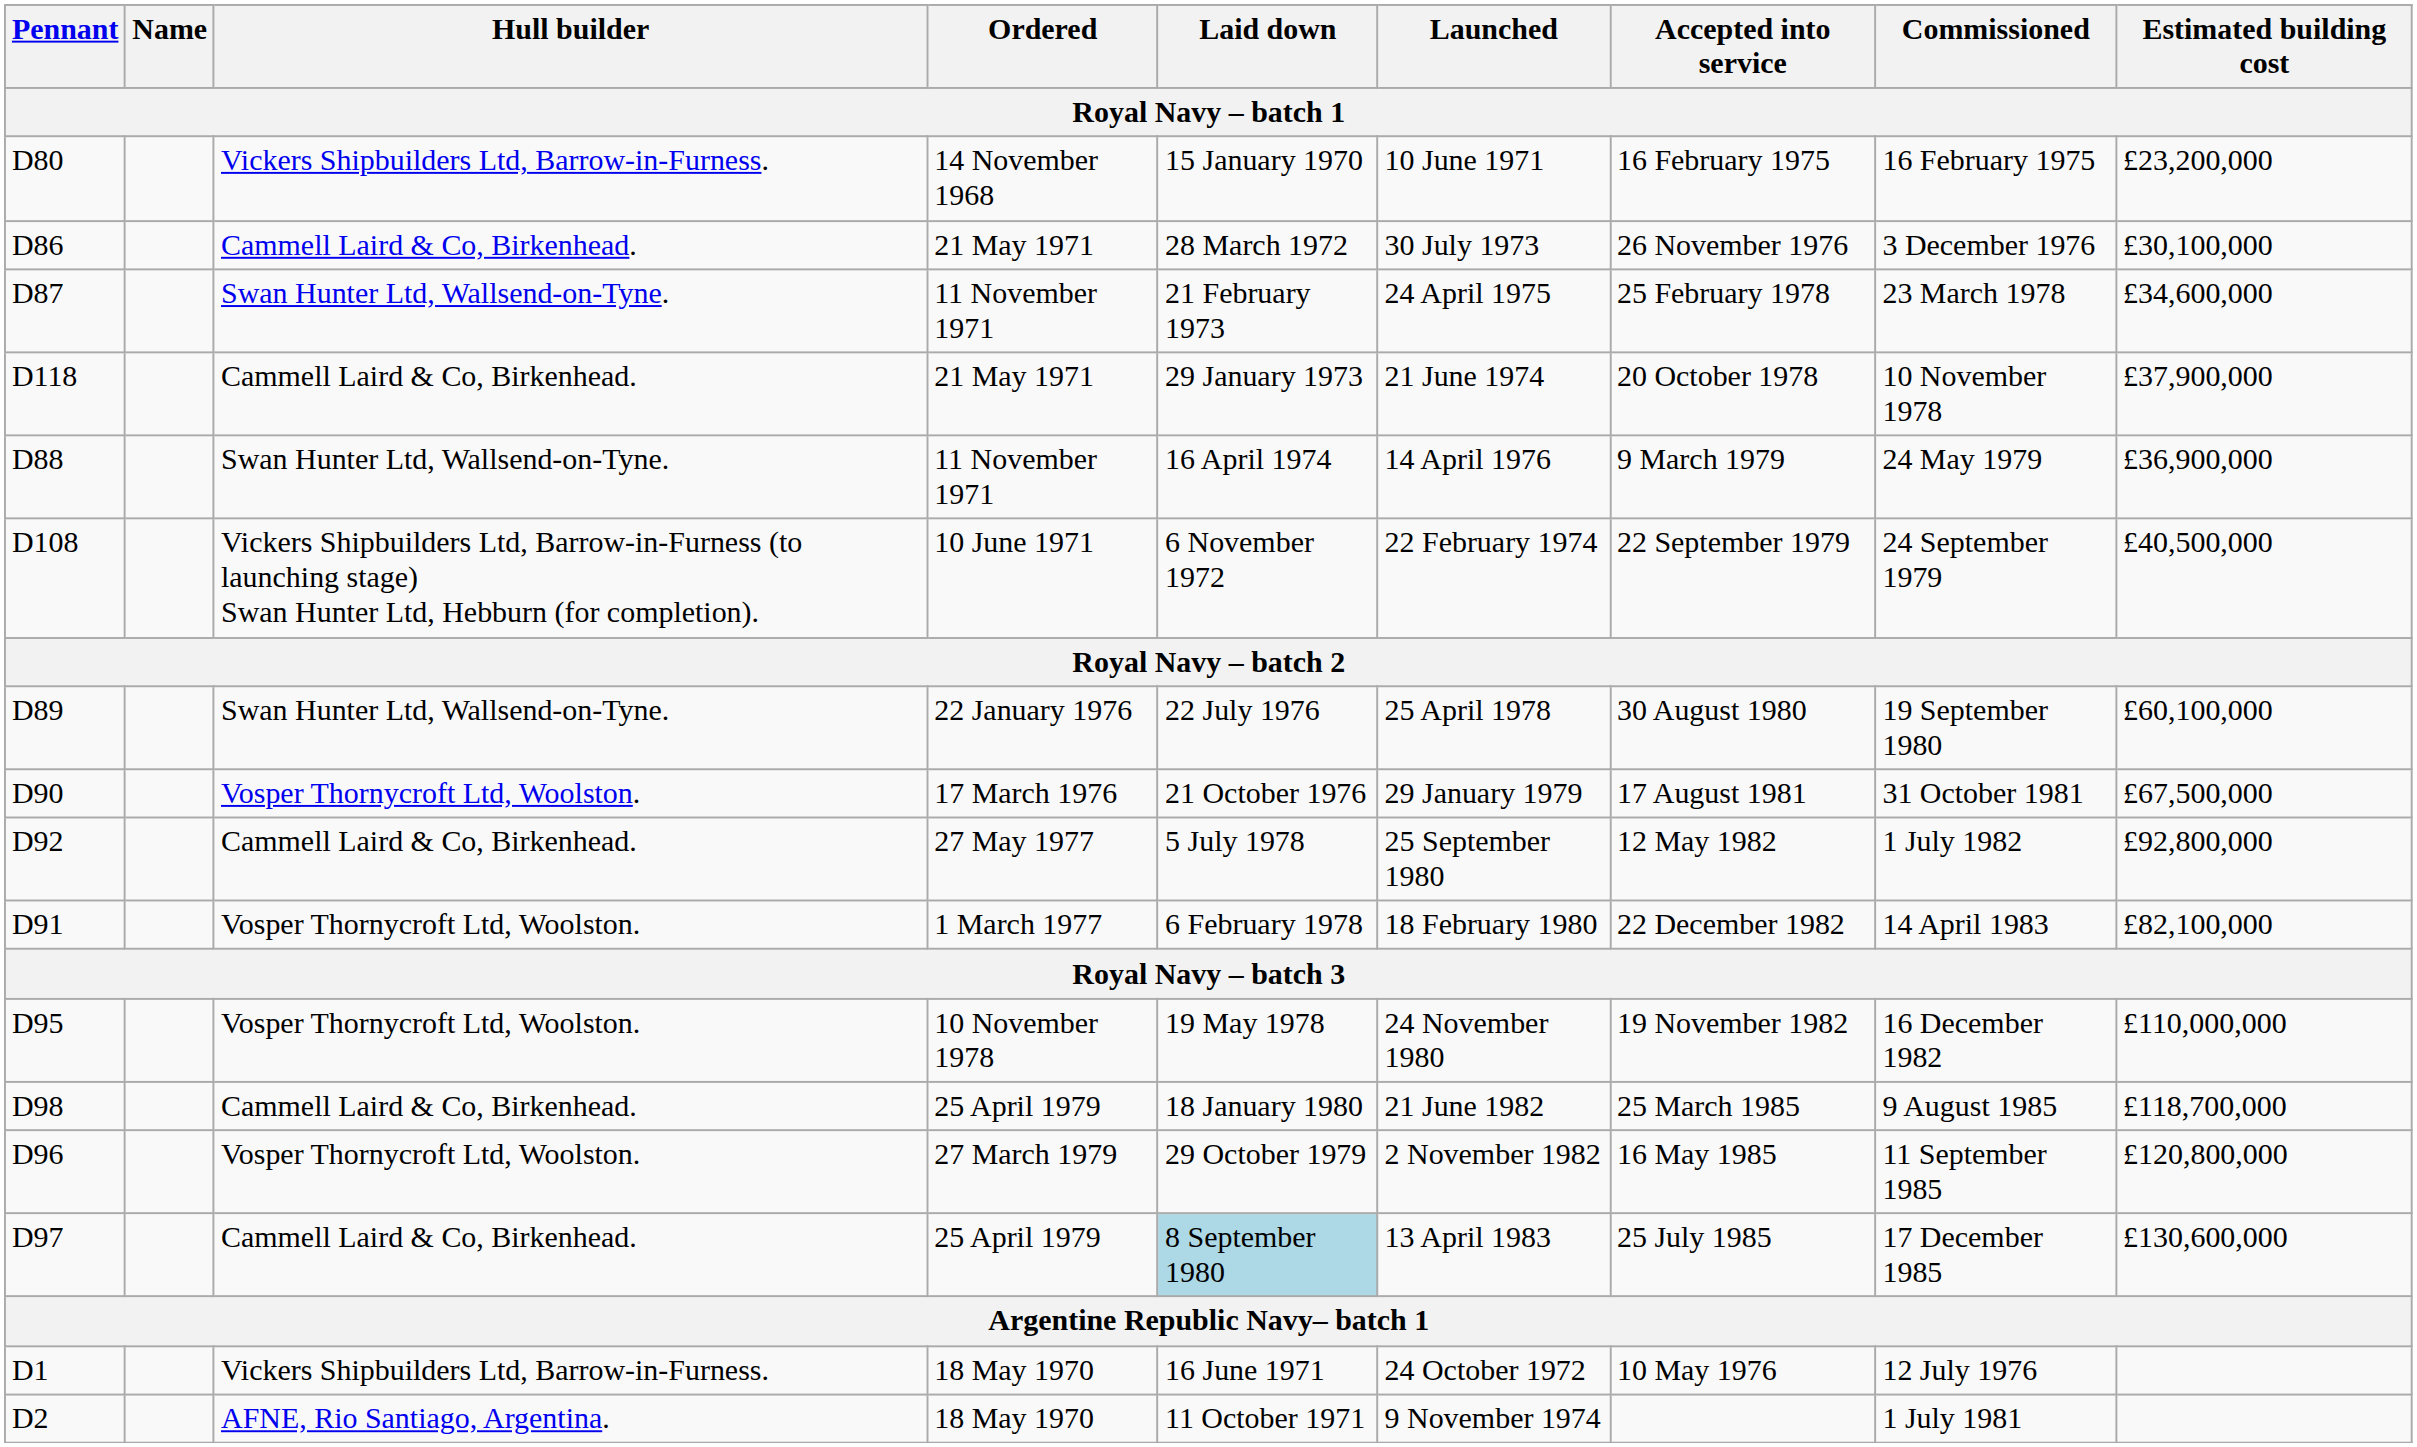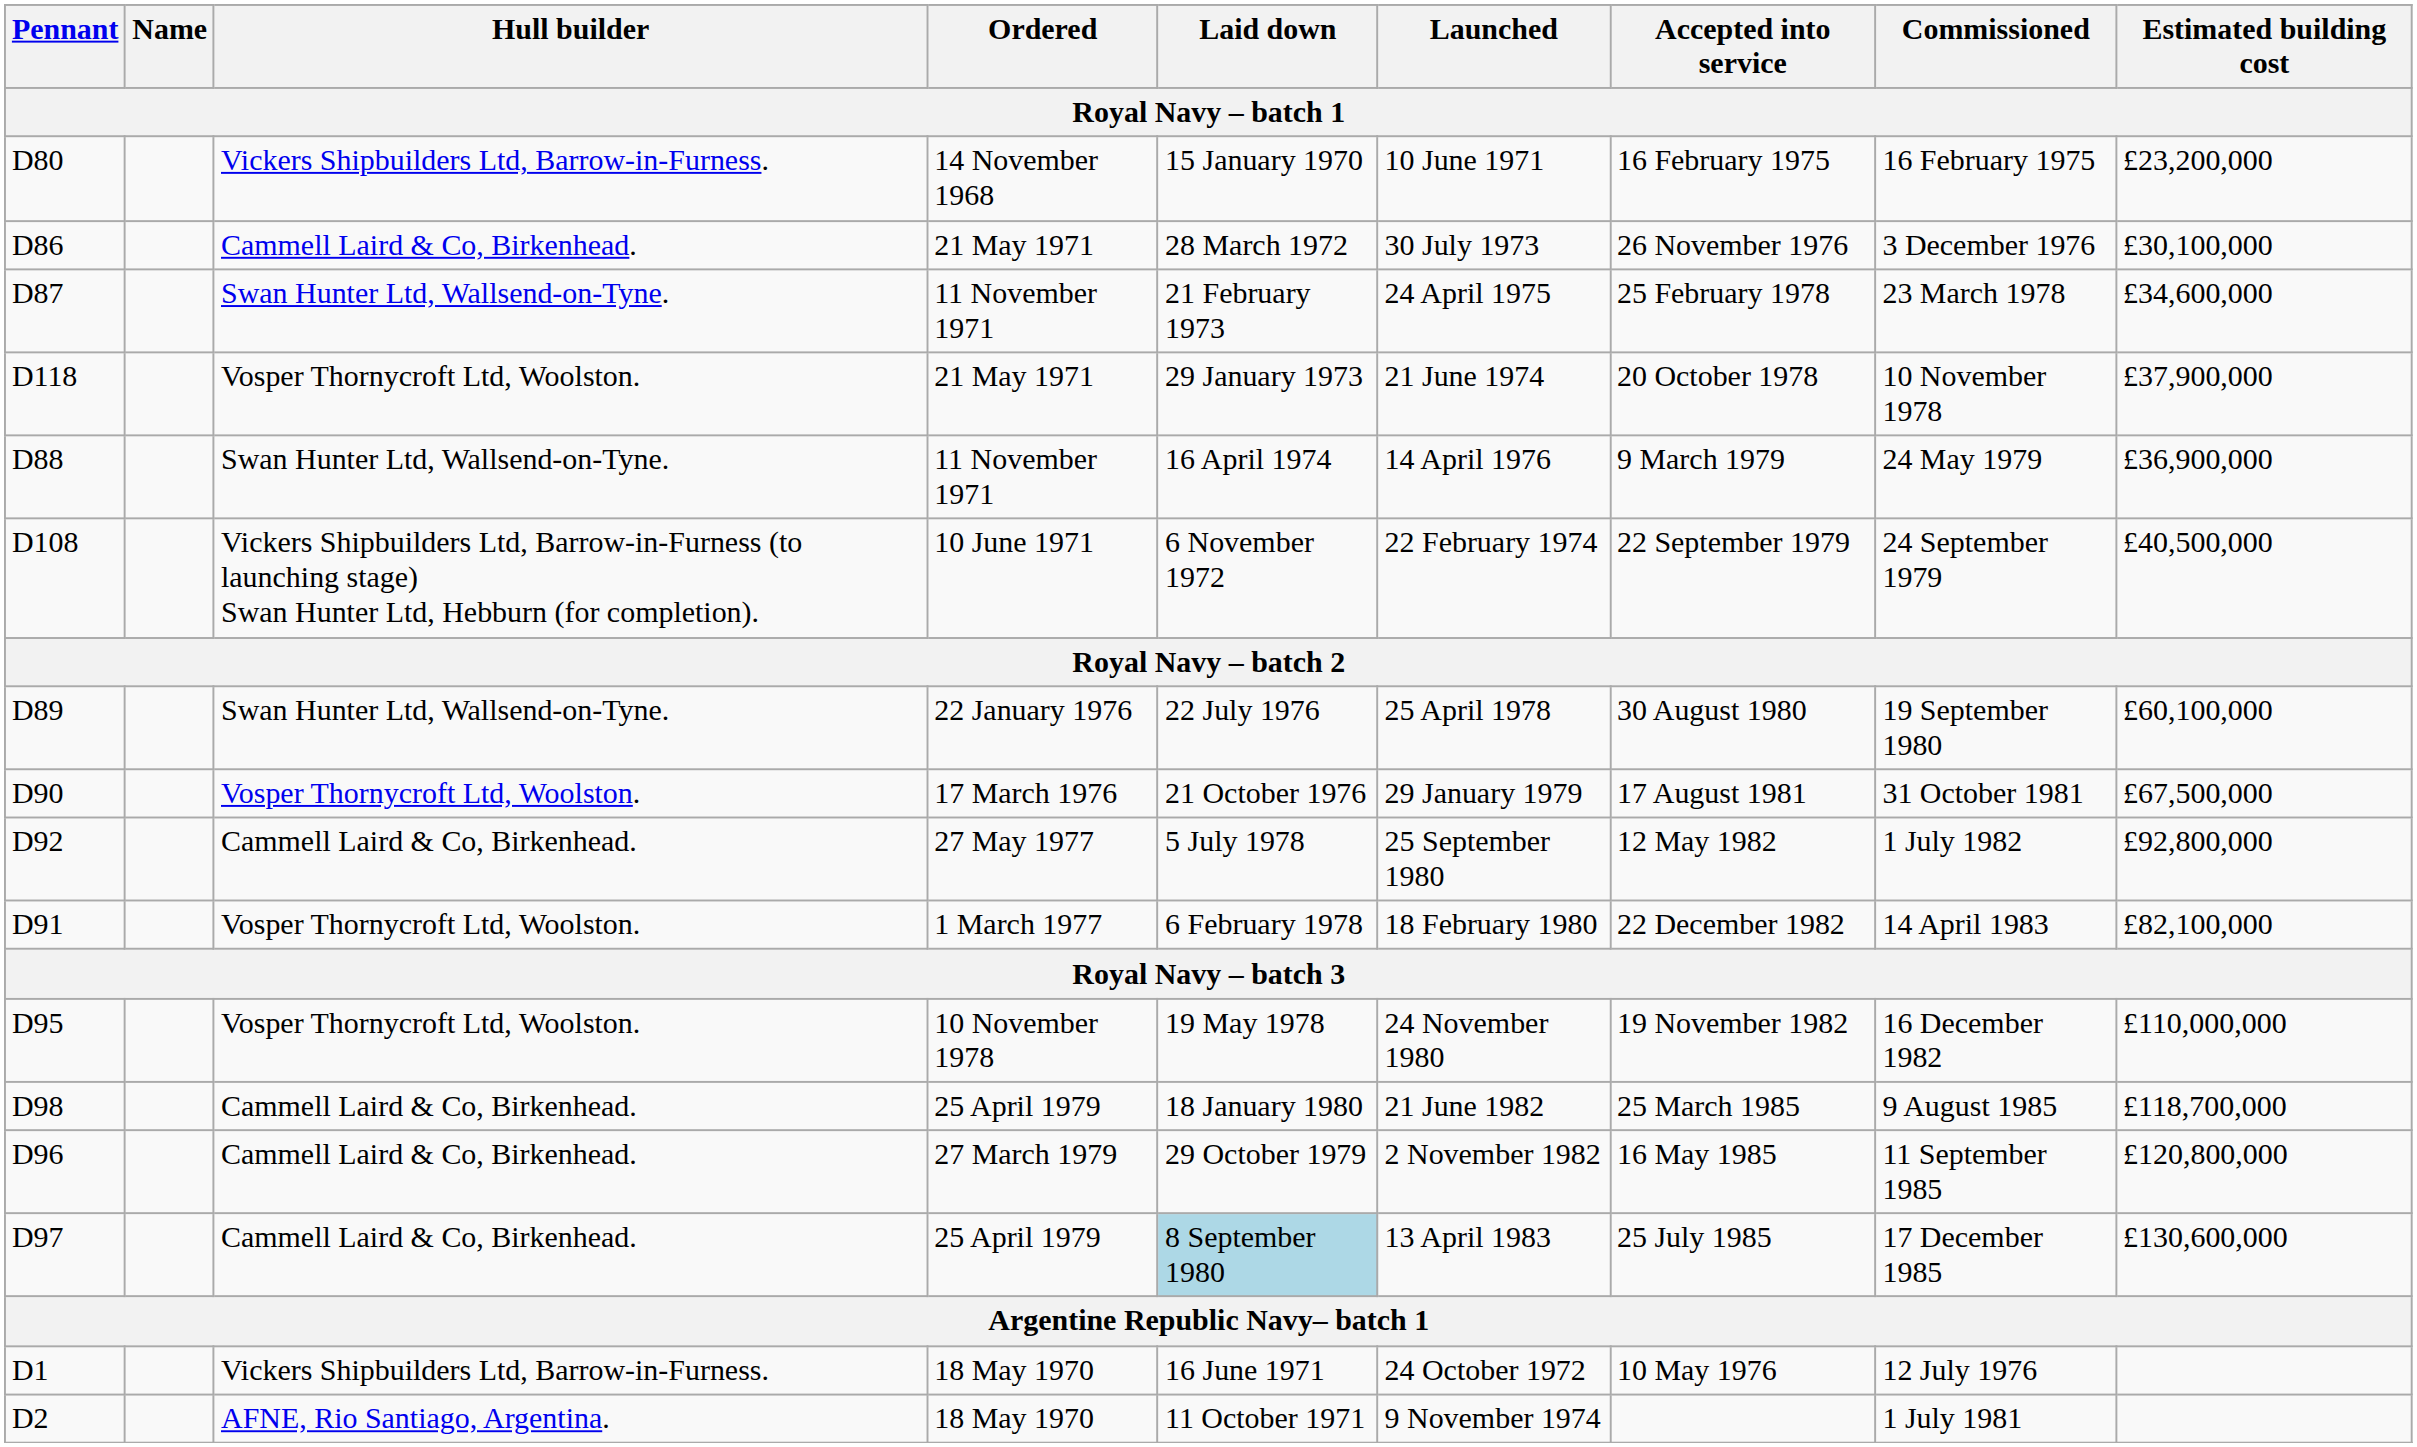D118 | Hull builder: Cammell Laird & Co, Birkenhead. -> Vosper Thornycroft Ltd, Woolston.
D96 | Hull builder: Vosper Thornycroft Ltd, Woolston. -> Cammell Laird & Co, Birkenhead.
